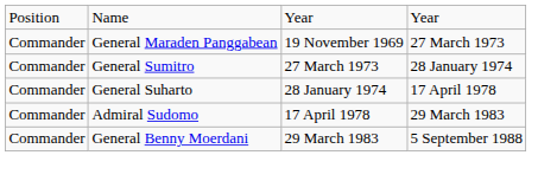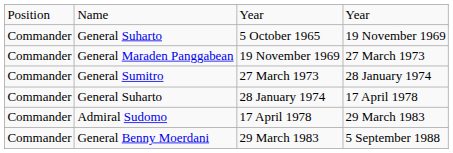+ row: Commander | General Suharto | 5 October 1965 | 19 November 1969
